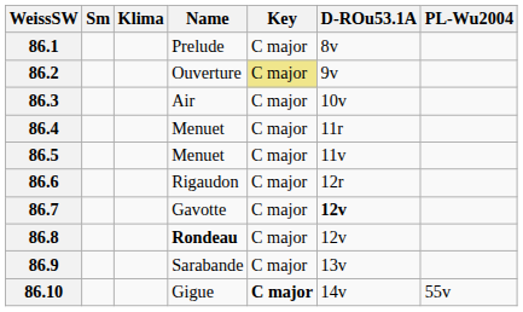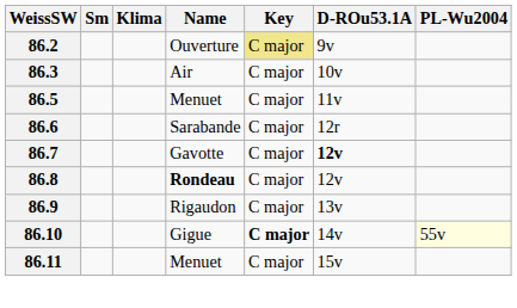- row: 86.1 | Prelude | C major | 8v
- row: 86.4 | Menuet | C major | 11r
86.6 | Name: Rigaudon -> Sarabande
86.9 | Name: Sarabande -> Rigaudon
86.10 | PL-Wu2004: no background -> lightyellow background
+ row: 86.11 | Menuet | C major | 15v
